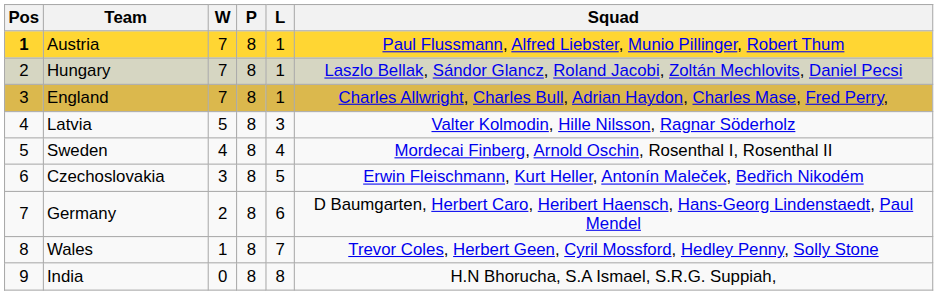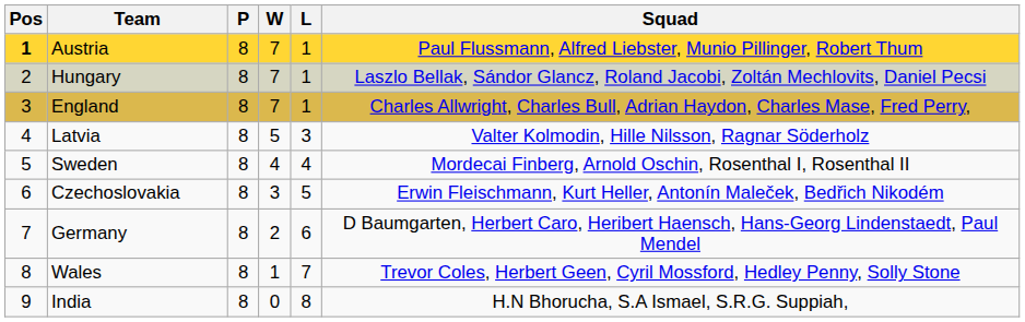columns swapped: P <-> W
